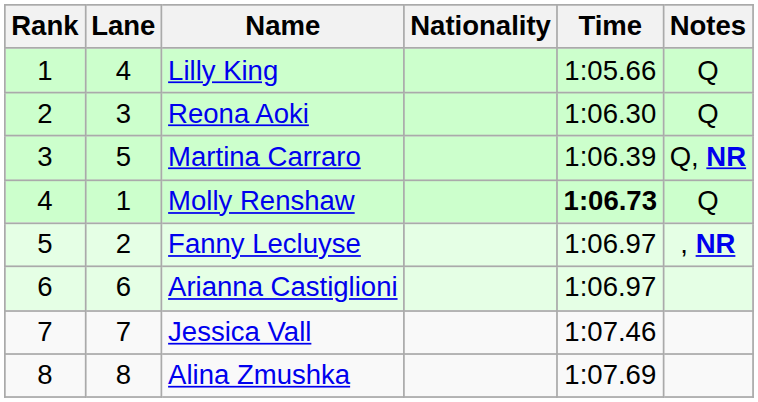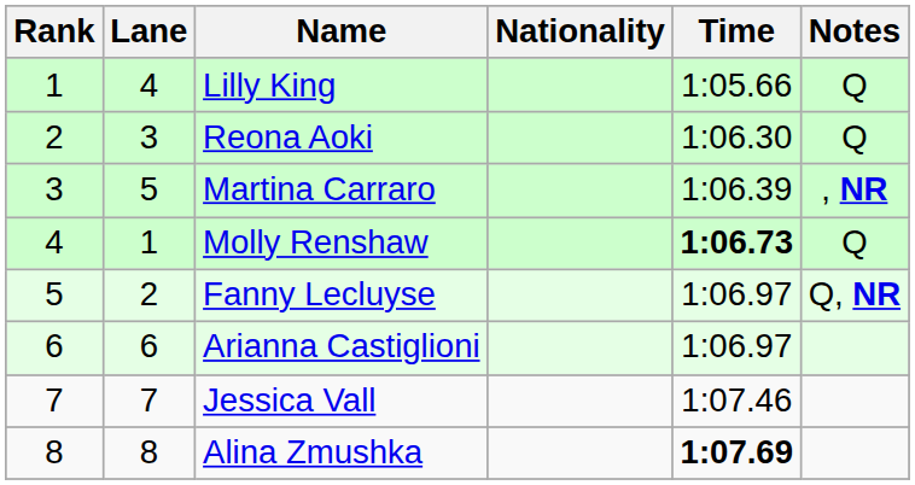Martina Carraro | Notes: Q, NR -> , NR
Fanny Lecluyse | Notes: , NR -> Q, NR
Alina Zmushka | Time: normal -> bold
